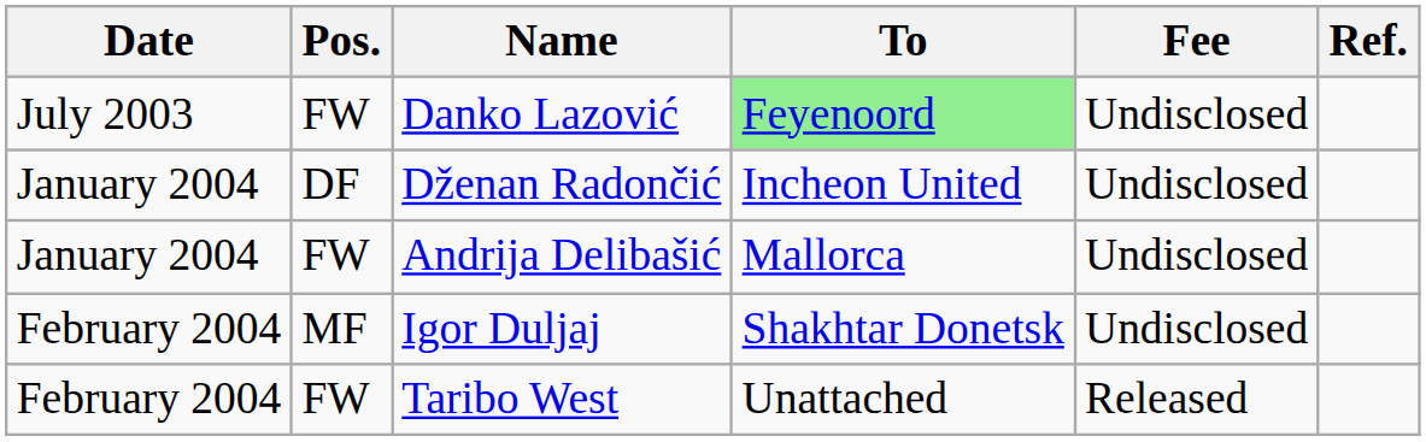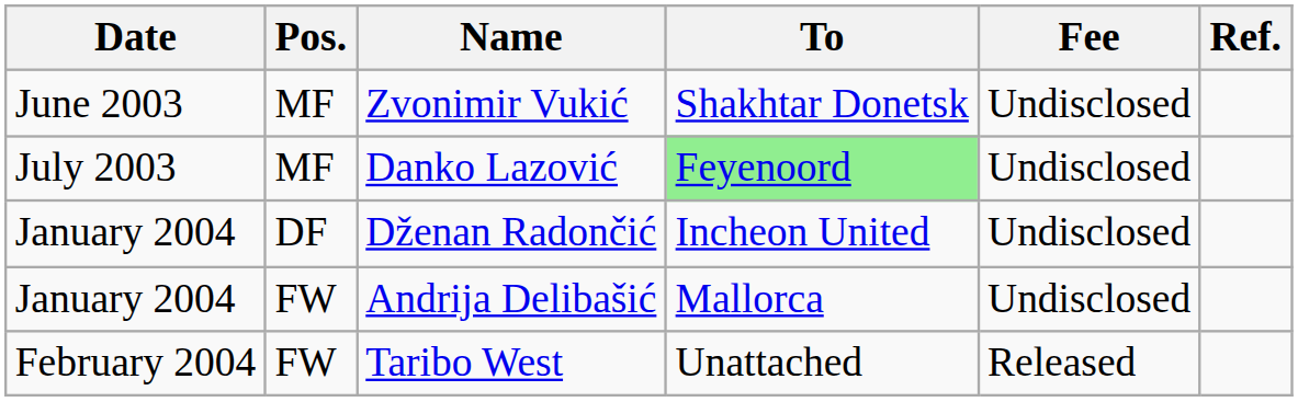+ row: June 2003 | MF | Zvonimir Vukić | Shakhtar Donetsk | Undisclosed
Danko Lazović | Pos.: FW -> MF
- row: February 2004 | MF | Igor Duljaj | Shakhtar Donetsk | Undisclosed
